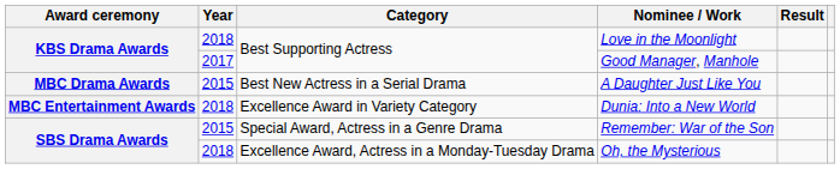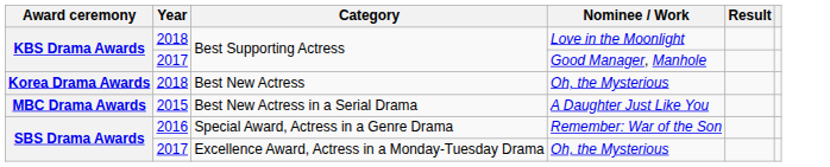+ row: Korea Drama Awards | 2018 | Best New Actress | Oh, the Mysterious
- row: MBC Entertainment Awards | 2018 | Excellence Award in Variety Category | Dunia: Into a New World
Special Award, Actress in a Genre Drama | Year: 2015 -> 2016
Excellence Award, Actress in a Monday-Tuesday Drama | Year: 2018 -> 2017
